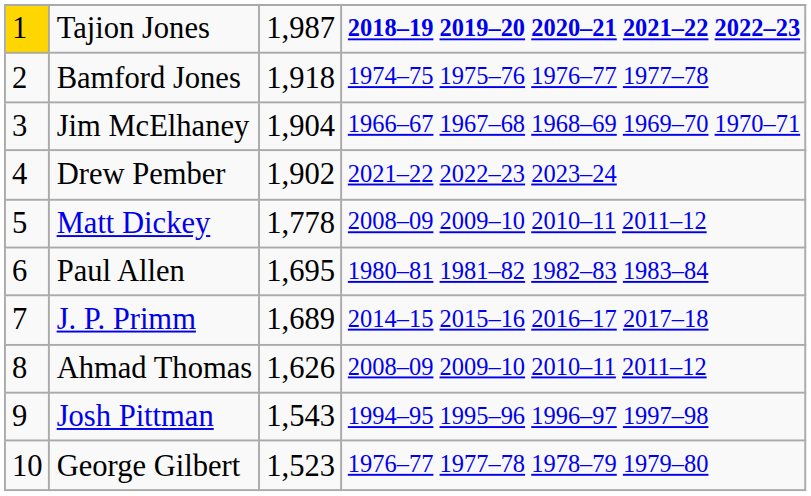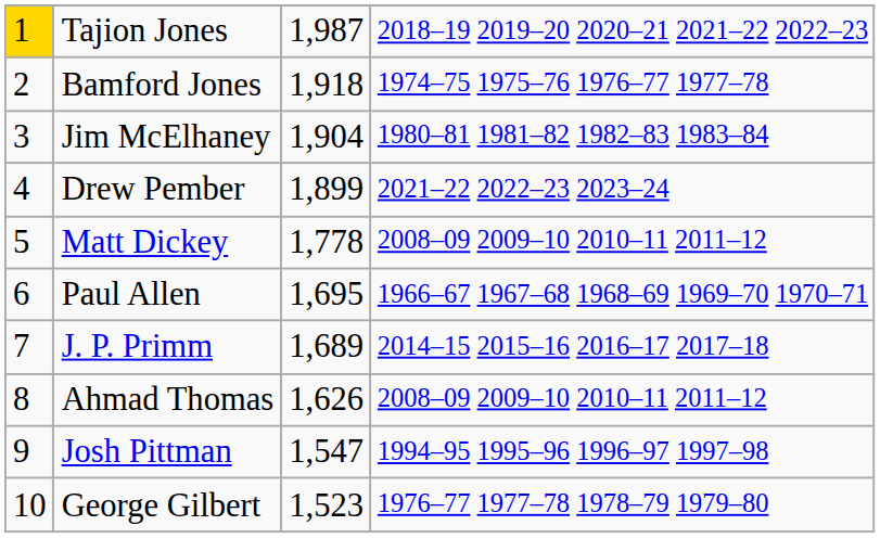Tajion Jones | column 4: bold -> normal
Jim McElhaney | column 4: 1966–67 1967–68 1968–69 1969–70 1970–71 -> 1980–81 1981–82 1982–83 1983–84
Drew Pember | column 3: 1,902 -> 1,899
Paul Allen | column 4: 1980–81 1981–82 1982–83 1983–84 -> 1966–67 1967–68 1968–69 1969–70 1970–71
Josh Pittman | column 3: 1,543 -> 1,547
